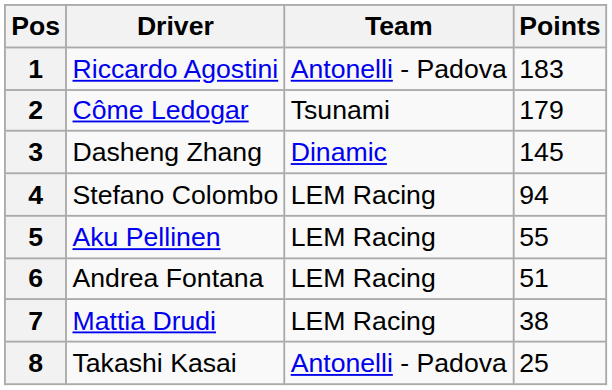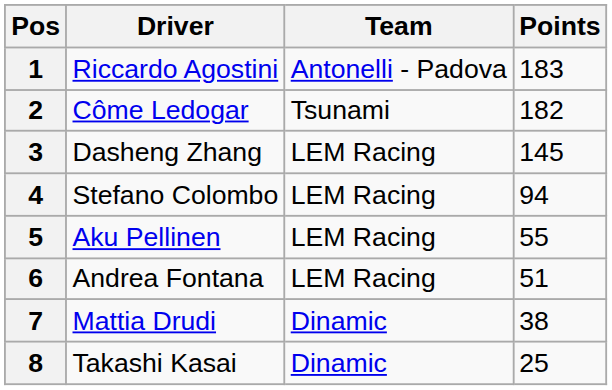2 | Points: 179 -> 182
3 | Team: Dinamic -> LEM Racing
7 | Team: LEM Racing -> Dinamic
8 | Team: Antonelli - Padova -> Dinamic
